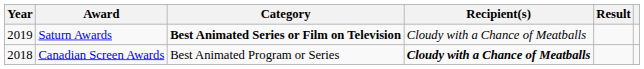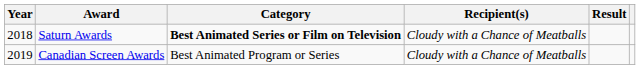Saturn Awards | Year: 2019 -> 2018
Canadian Screen Awards | Year: 2018 -> 2019
Canadian Screen Awards | Recipient(s): bold -> normal
